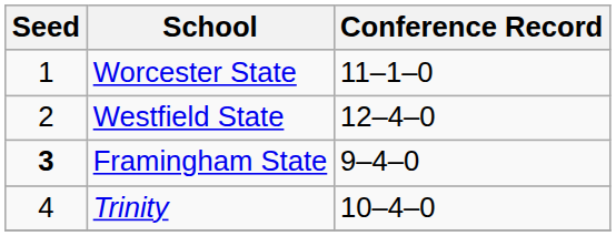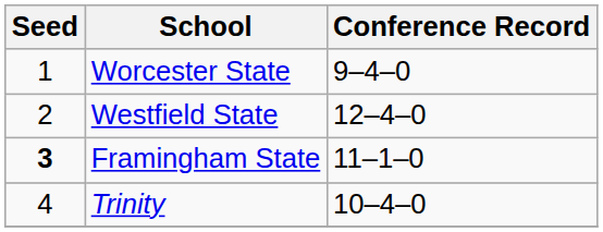Worcester State | Conference Record: 11–1–0 -> 9–4–0
Framingham State | Conference Record: 9–4–0 -> 11–1–0
